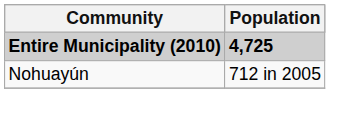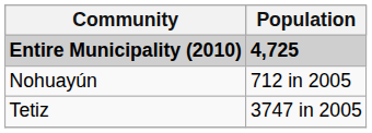+ row: Tetiz | 3747 in 2005
